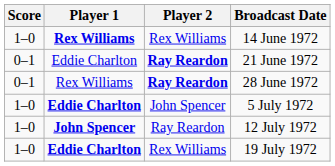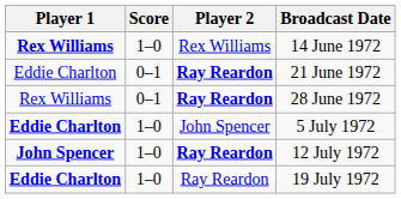columns swapped: Player 1 <-> Score
12 July 1972 | Player 2: normal -> bold
19 July 1972 | Player 2: Rex Williams -> Ray Reardon
